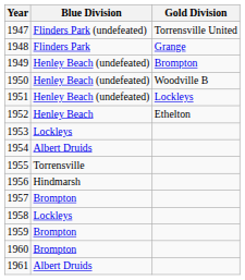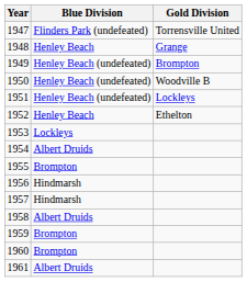1948 | Blue Division: Flinders Park -> Henley Beach
1955 | Blue Division: Torrensville -> Brompton
1957 | Blue Division: Brompton -> Hindmarsh
1958 | Blue Division: Lockleys -> Albert Druids
